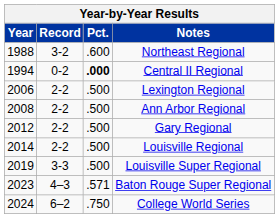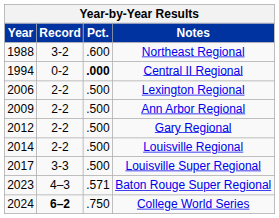Ann Arbor Regional | Year: 2008 -> 2009
Louisville Super Regional | Year: 2019 -> 2017
College World Series | Record: normal -> bold
